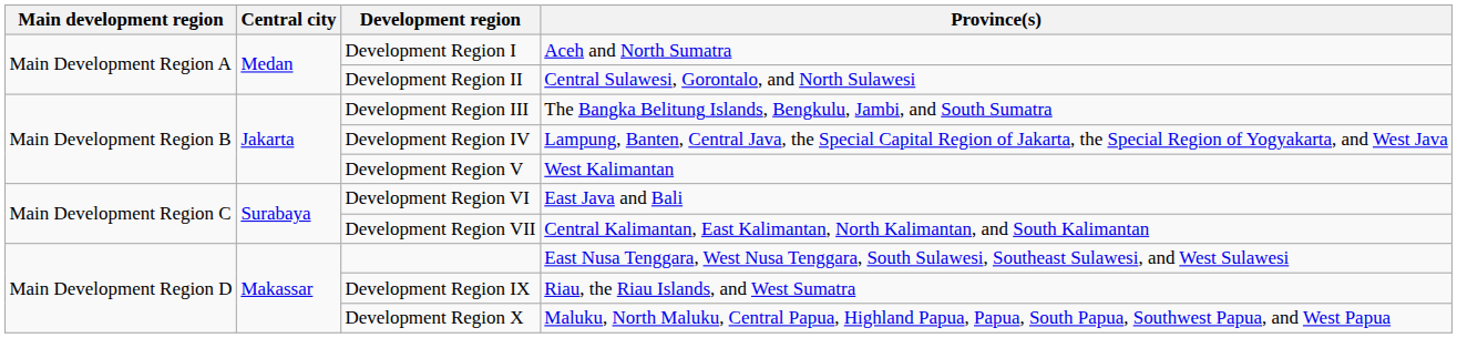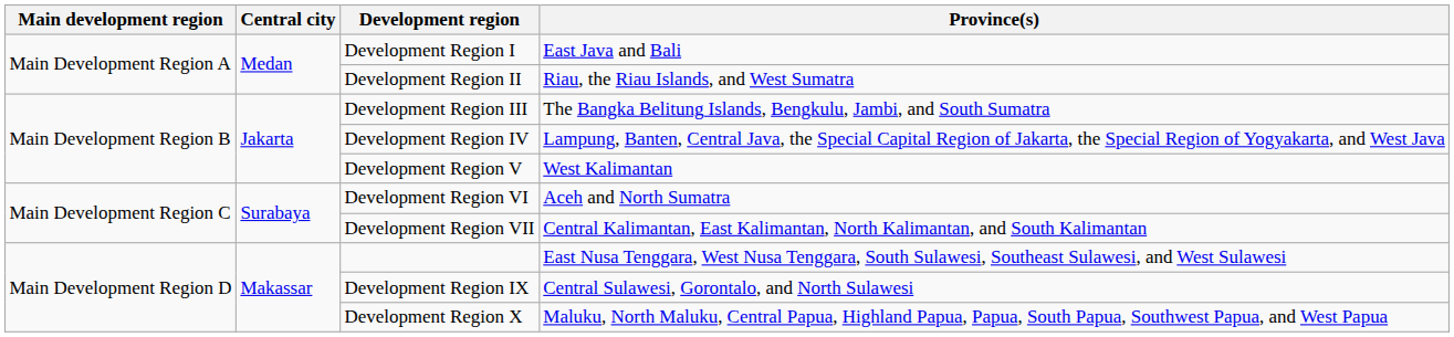Development Region I | Province(s): Aceh and North Sumatra -> East Java and Bali
Development Region II | Province(s): Central Sulawesi, Gorontalo, and North Sulawesi -> Riau, the Riau Islands, and West Sumatra
Development Region VI | Province(s): East Java and Bali -> Aceh and North Sumatra
Development Region IX | Province(s): Riau, the Riau Islands, and West Sumatra -> Central Sulawesi, Gorontalo, and North Sulawesi
